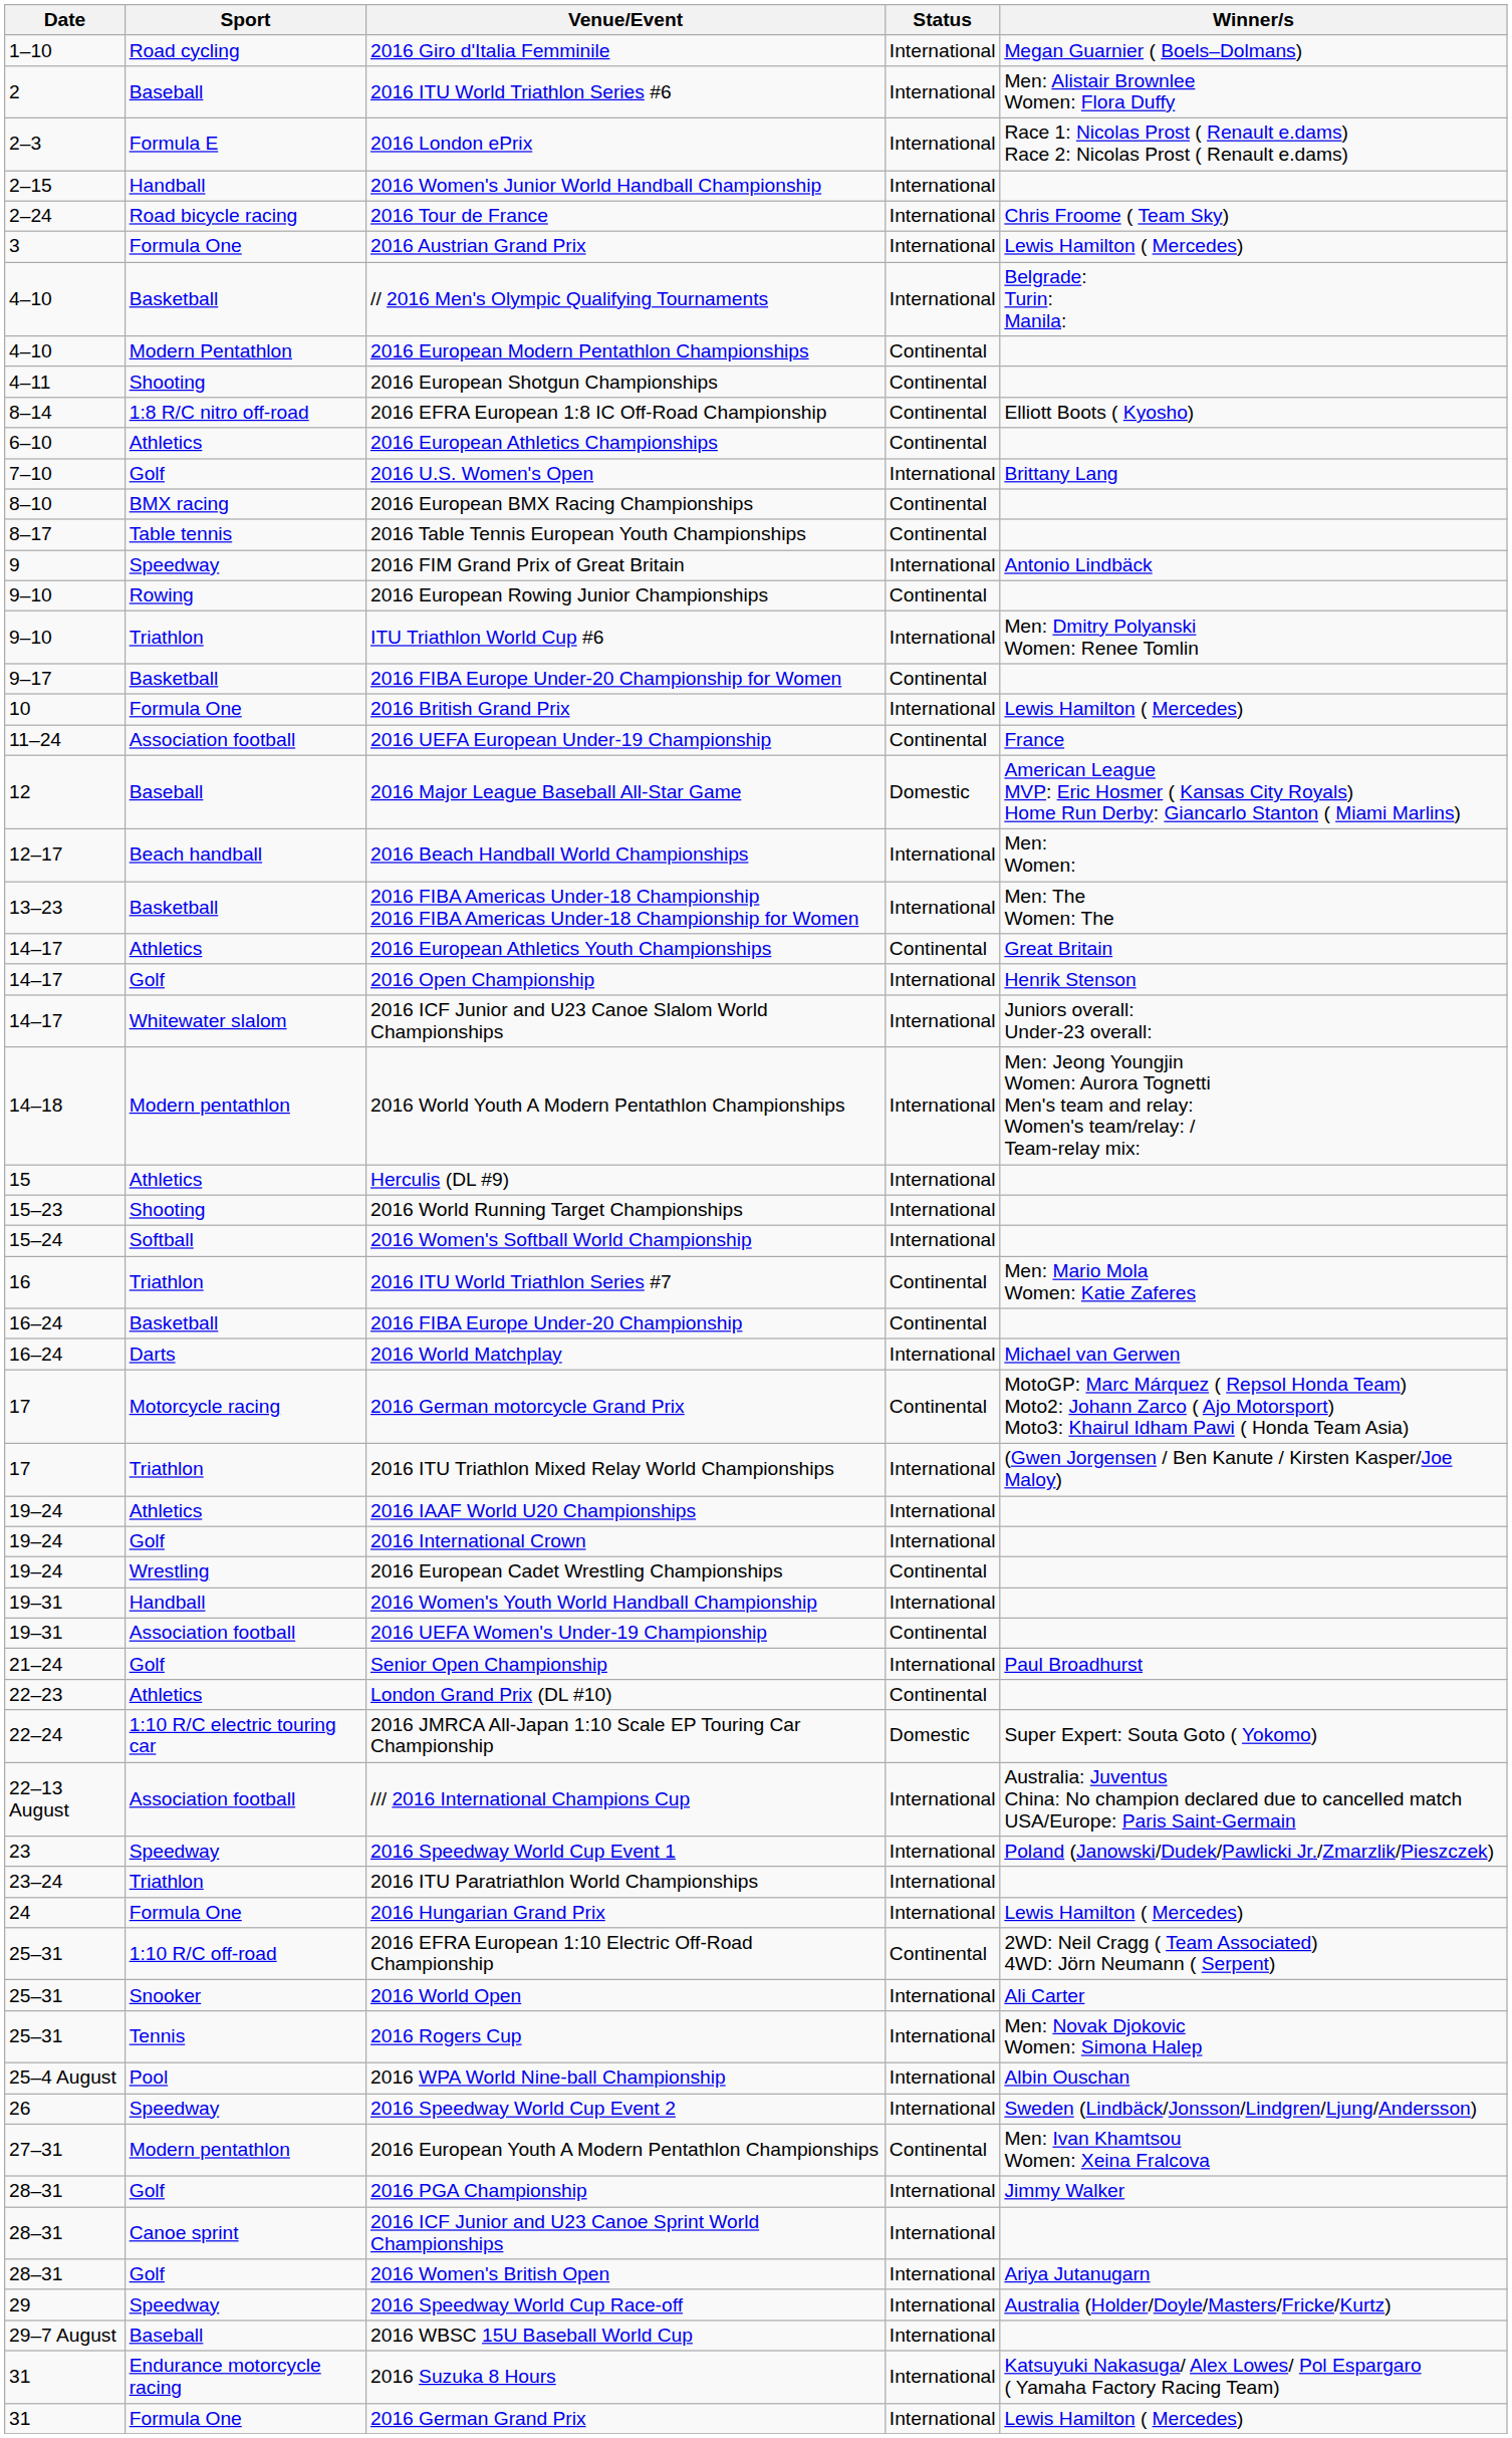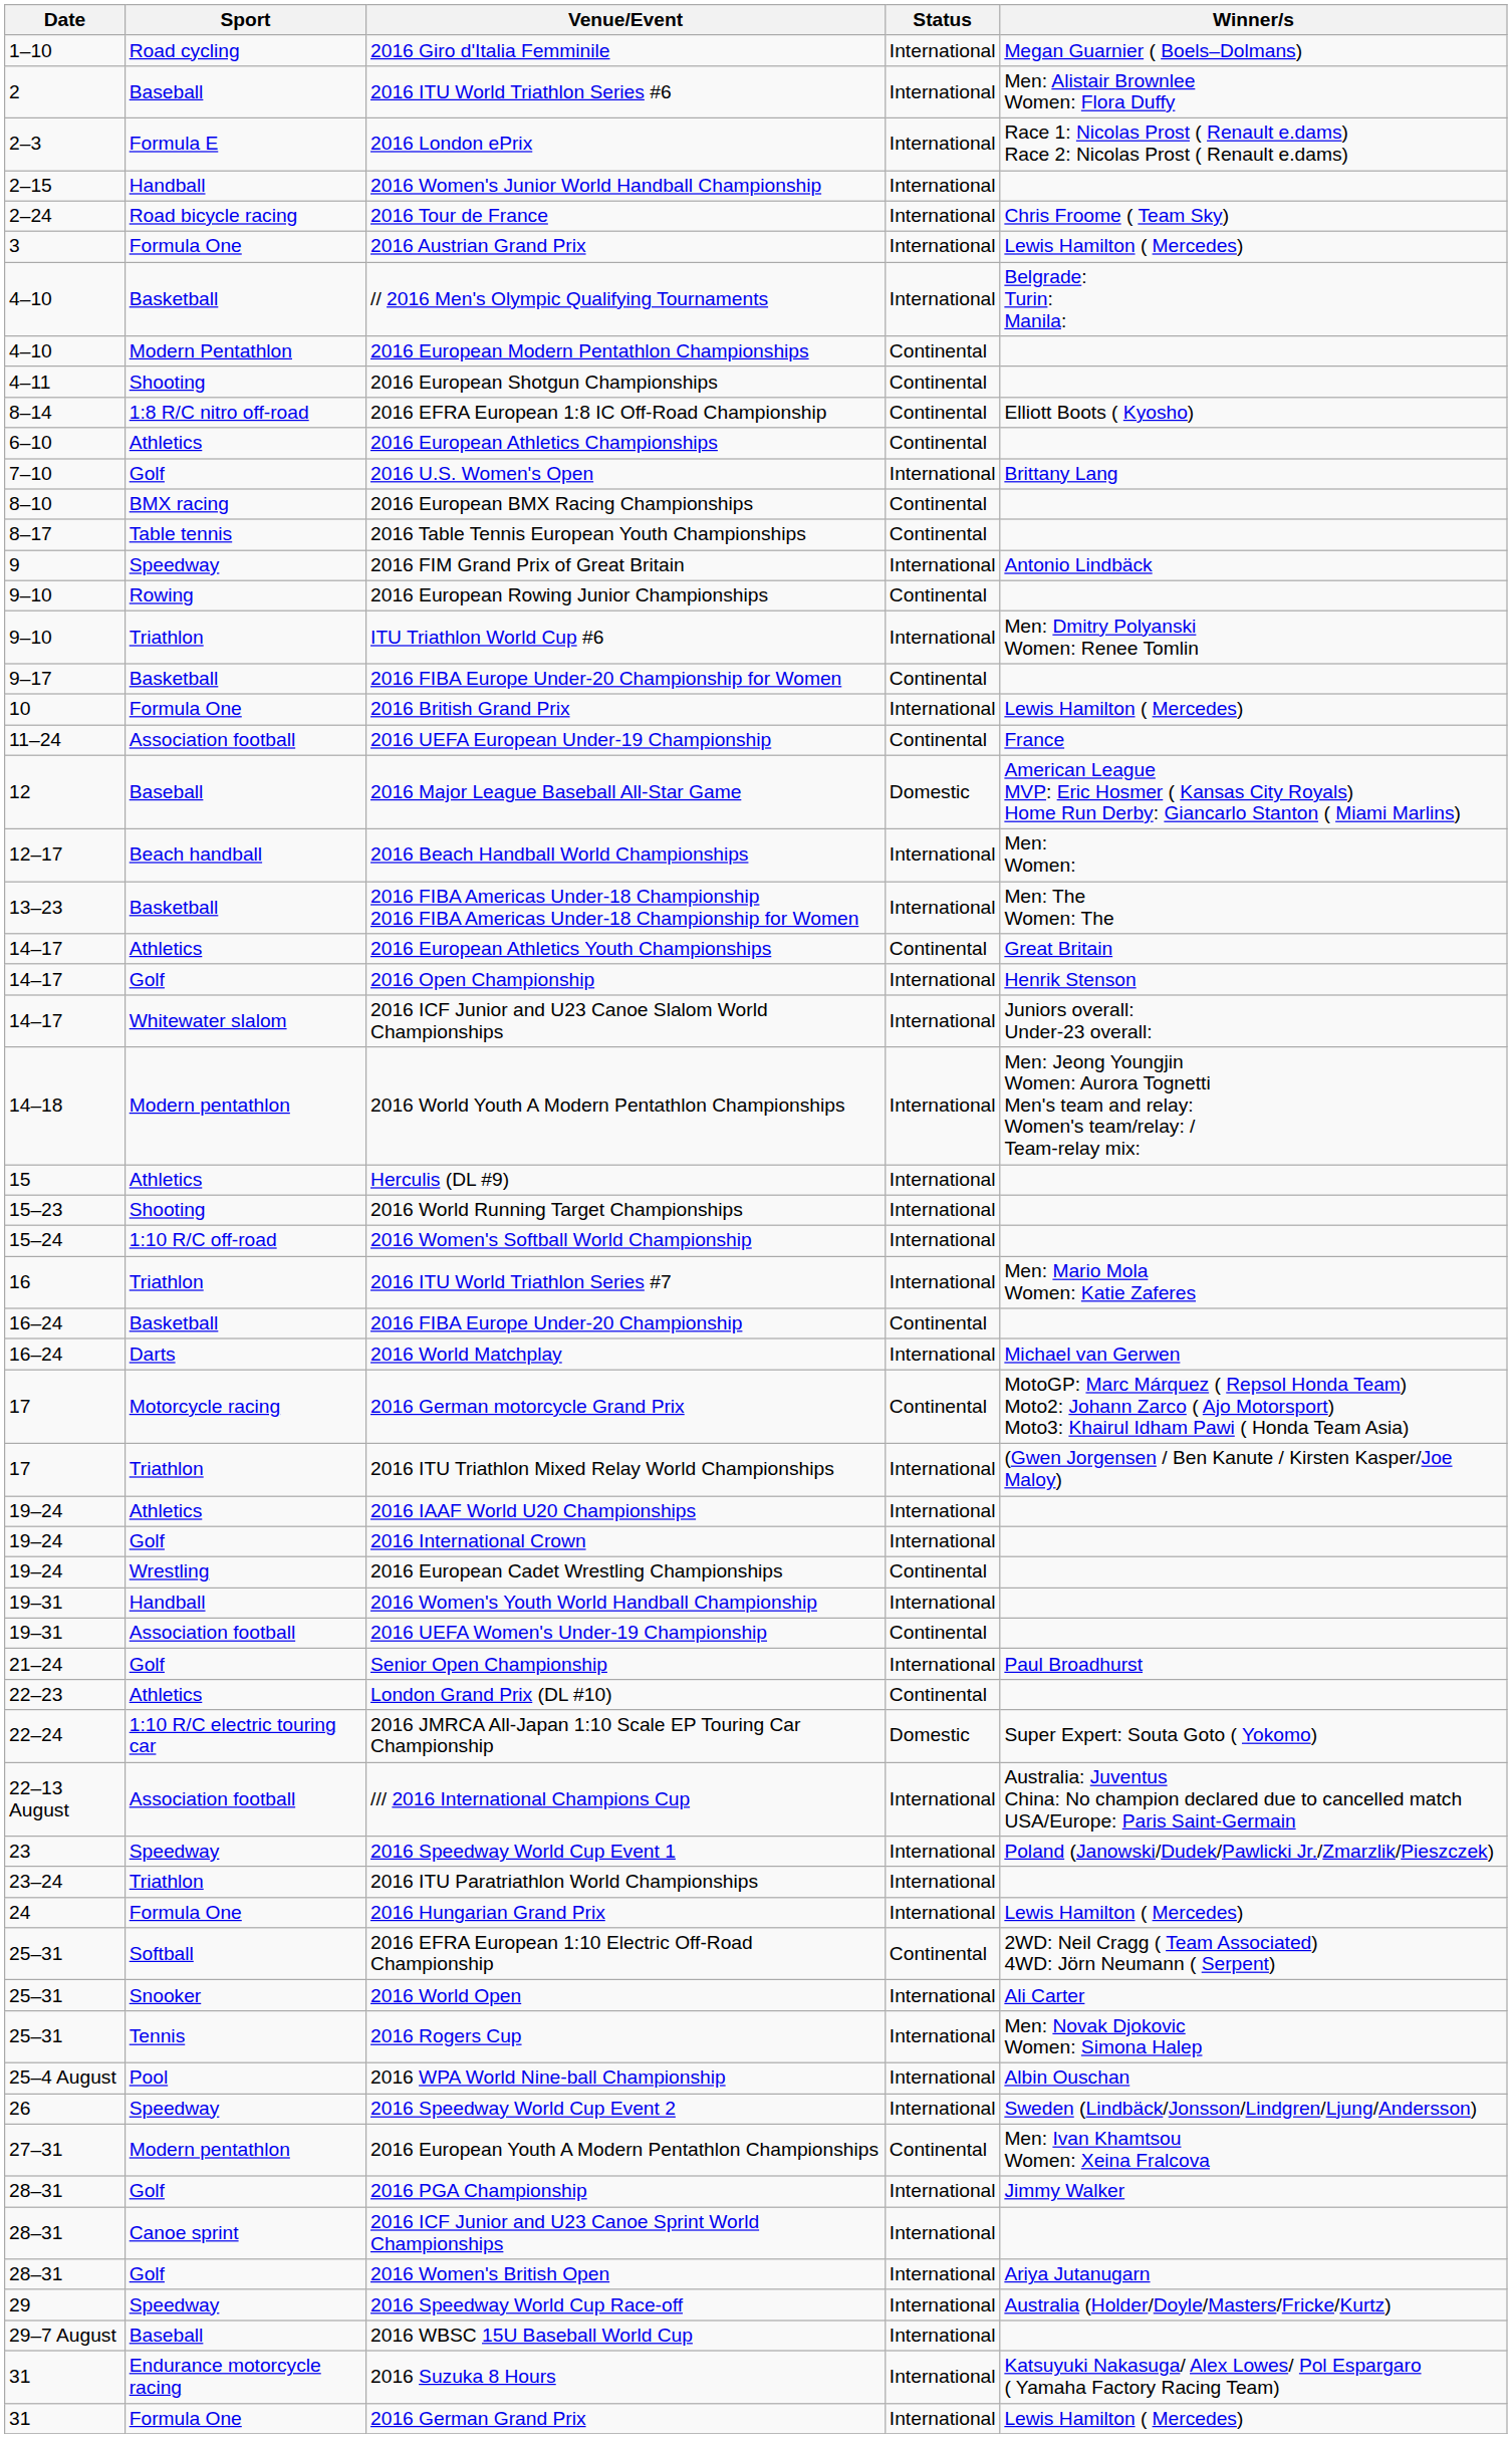2016 Women's Softball World Championship | Sport: Softball -> 1:10 R/C off-road
2016 ITU World Triathlon Series #7 | Status: Continental -> International
2016 EFRA European 1:10 Electric Off-Road Championship | Sport: 1:10 R/C off-road -> Softball
